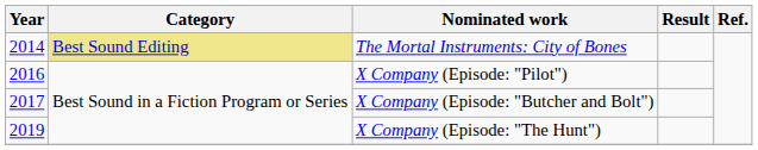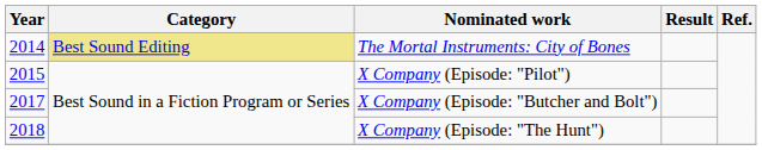X Company (Episode: "Pilot") | Year: 2016 -> 2015
X Company (Episode: "The Hunt") | Year: 2019 -> 2018
